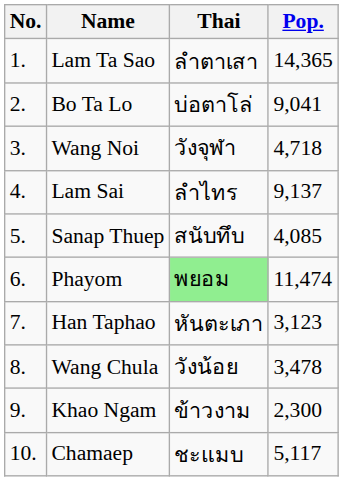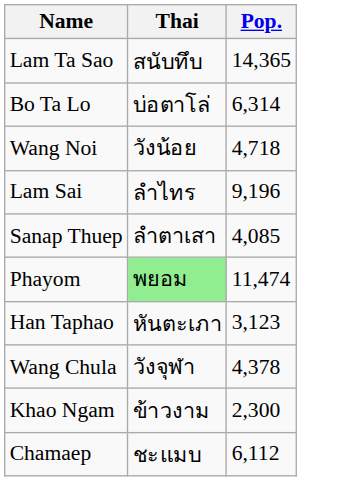- column: No. | 1. | 2. | 3. | 4. | 5. | 6. | 7. | 8. | 9. | 10.
Lam Ta Sao | Thai: ลำตาเสา -> สนับทึบ
Bo Ta Lo | Pop.: 9,041 -> 6,314
Wang Noi | Thai: วังจุฬา -> วังน้อย
Lam Sai | Pop.: 9,137 -> 9,196
Sanap Thuep | Thai: สนับทึบ -> ลำตาเสา
Wang Chula | Thai: วังน้อย -> วังจุฬา
Wang Chula | Pop.: 3,478 -> 4,378
Chamaep | Pop.: 5,117 -> 6,112
